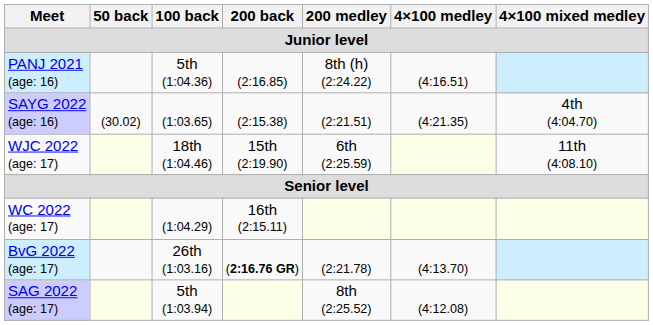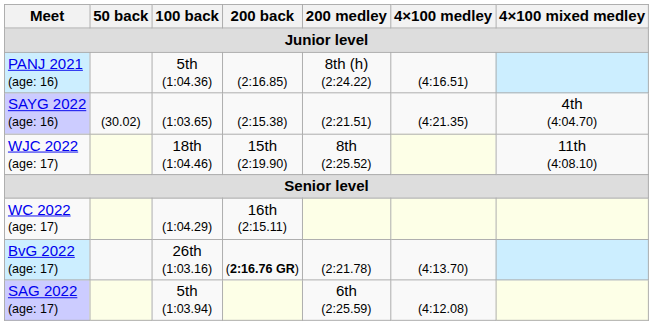WJC 2022 (age: 17) | 200 medley: 6th (2:25.59) -> 8th (2:25.52)
SAG 2022 (age: 17) | 200 medley: 8th (2:25.52) -> 6th (2:25.59)
